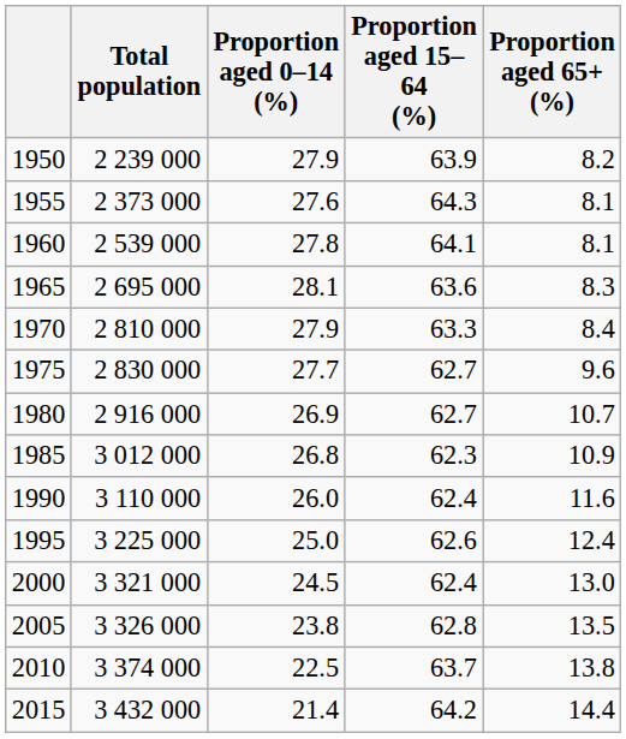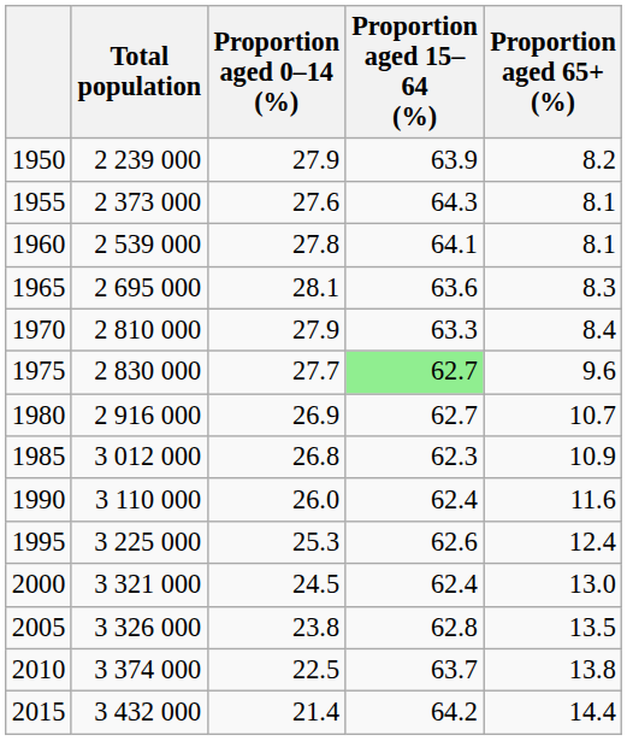1975 | Proportion aged 15–64 (%): no background -> lightgreen background
1995 | Proportion aged 0–14 (%): 25.0 -> 25.3
